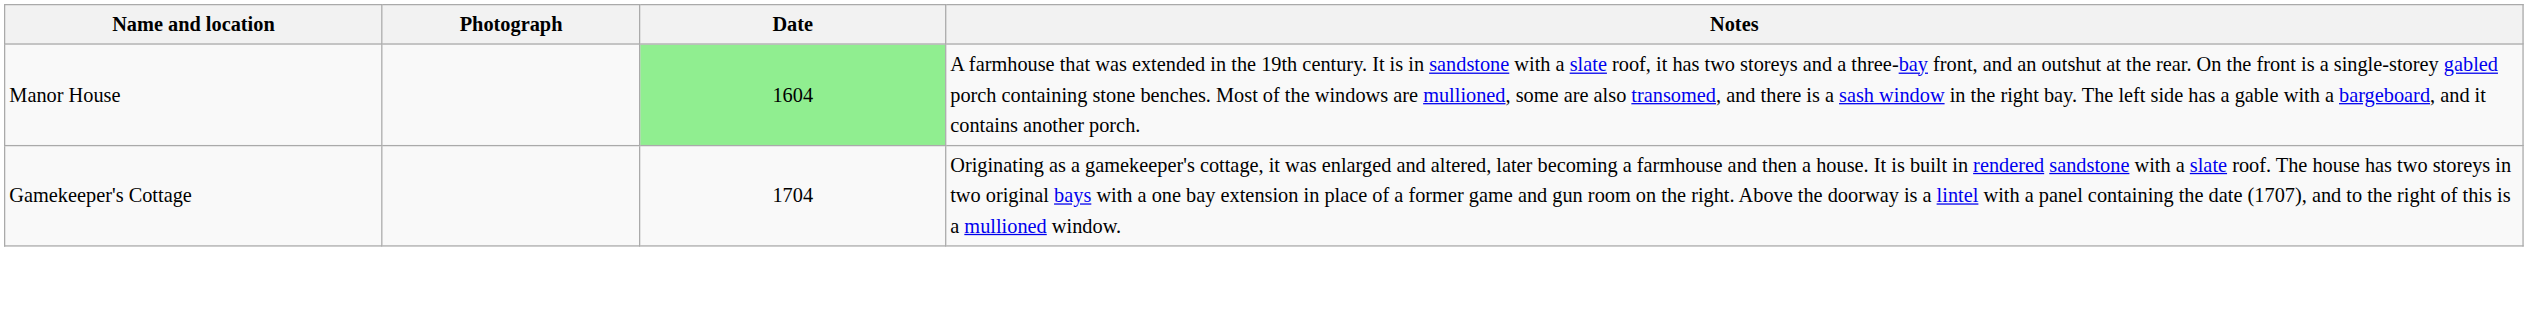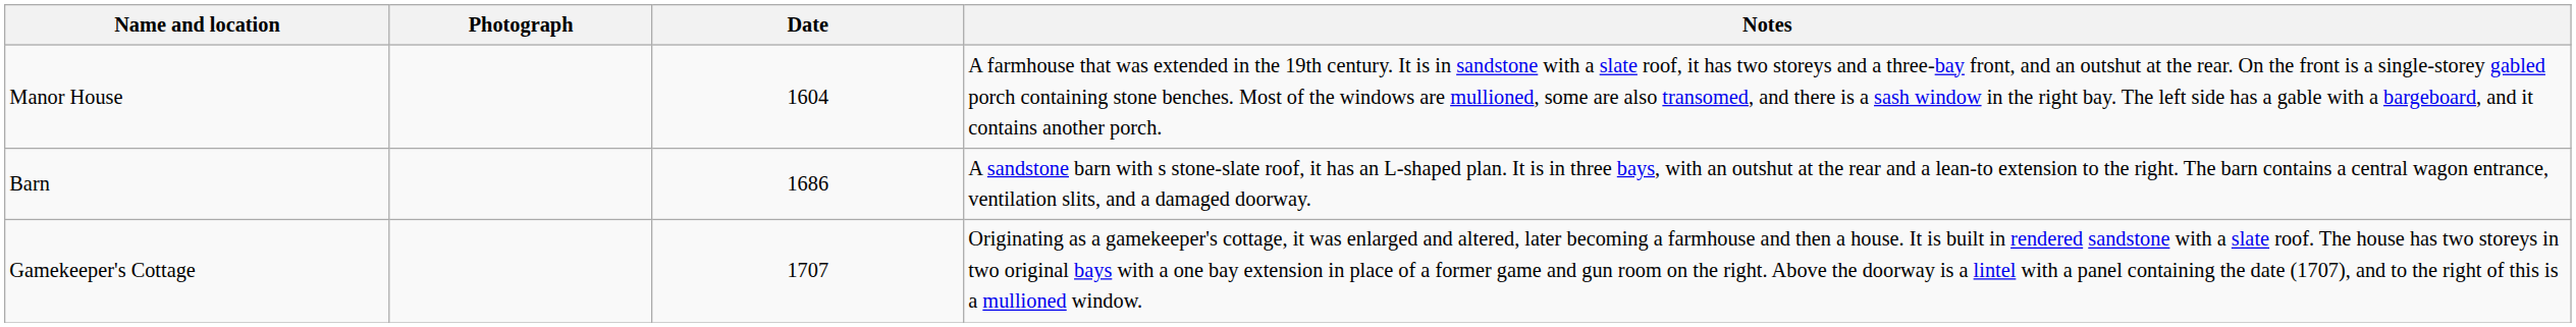Manor House | Date: lightgreen background -> no background
+ row: Barn | 1686 | A sandstone barn with s stone-slate roof, it has an L-shaped plan. It is in three bays, with an outshut at the rear and a lean-to extension to the right. The barn contains a central wagon entrance, ventilation slits, and a damaged doorway.
Gamekeeper's Cottage | Date: 1704 -> 1707
